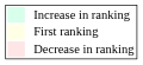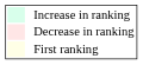rows swapped: Decrease in ranking <-> First ranking
